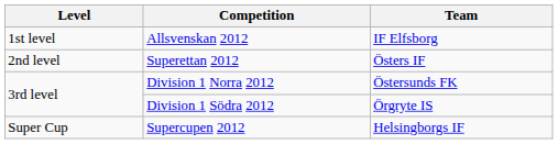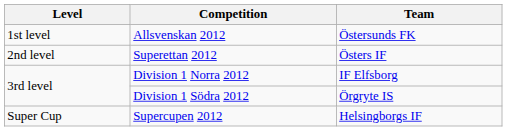Allsvenskan 2012 | Team: IF Elfsborg -> Östersunds FK
Division 1 Norra 2012 | Team: Östersunds FK -> IF Elfsborg
